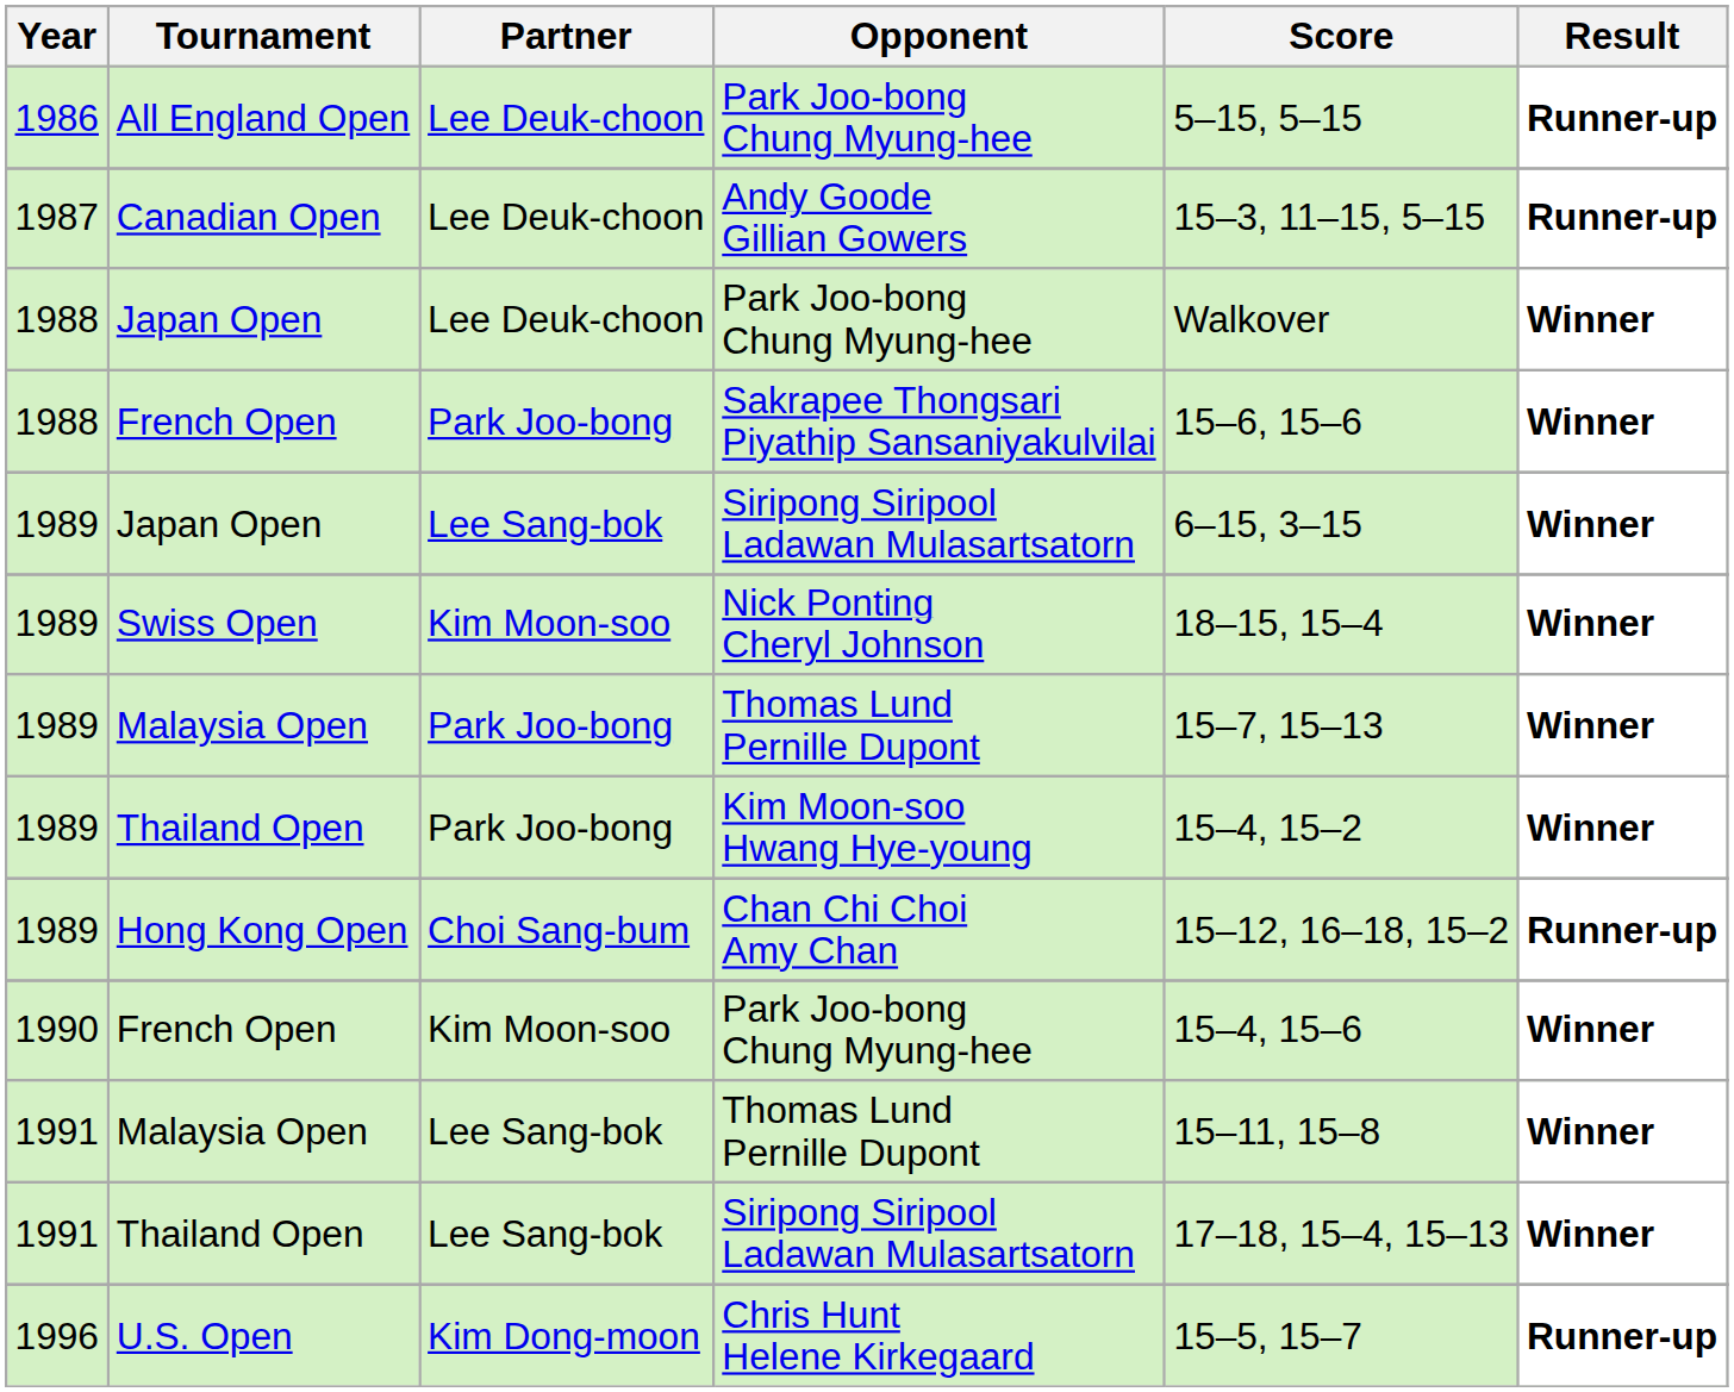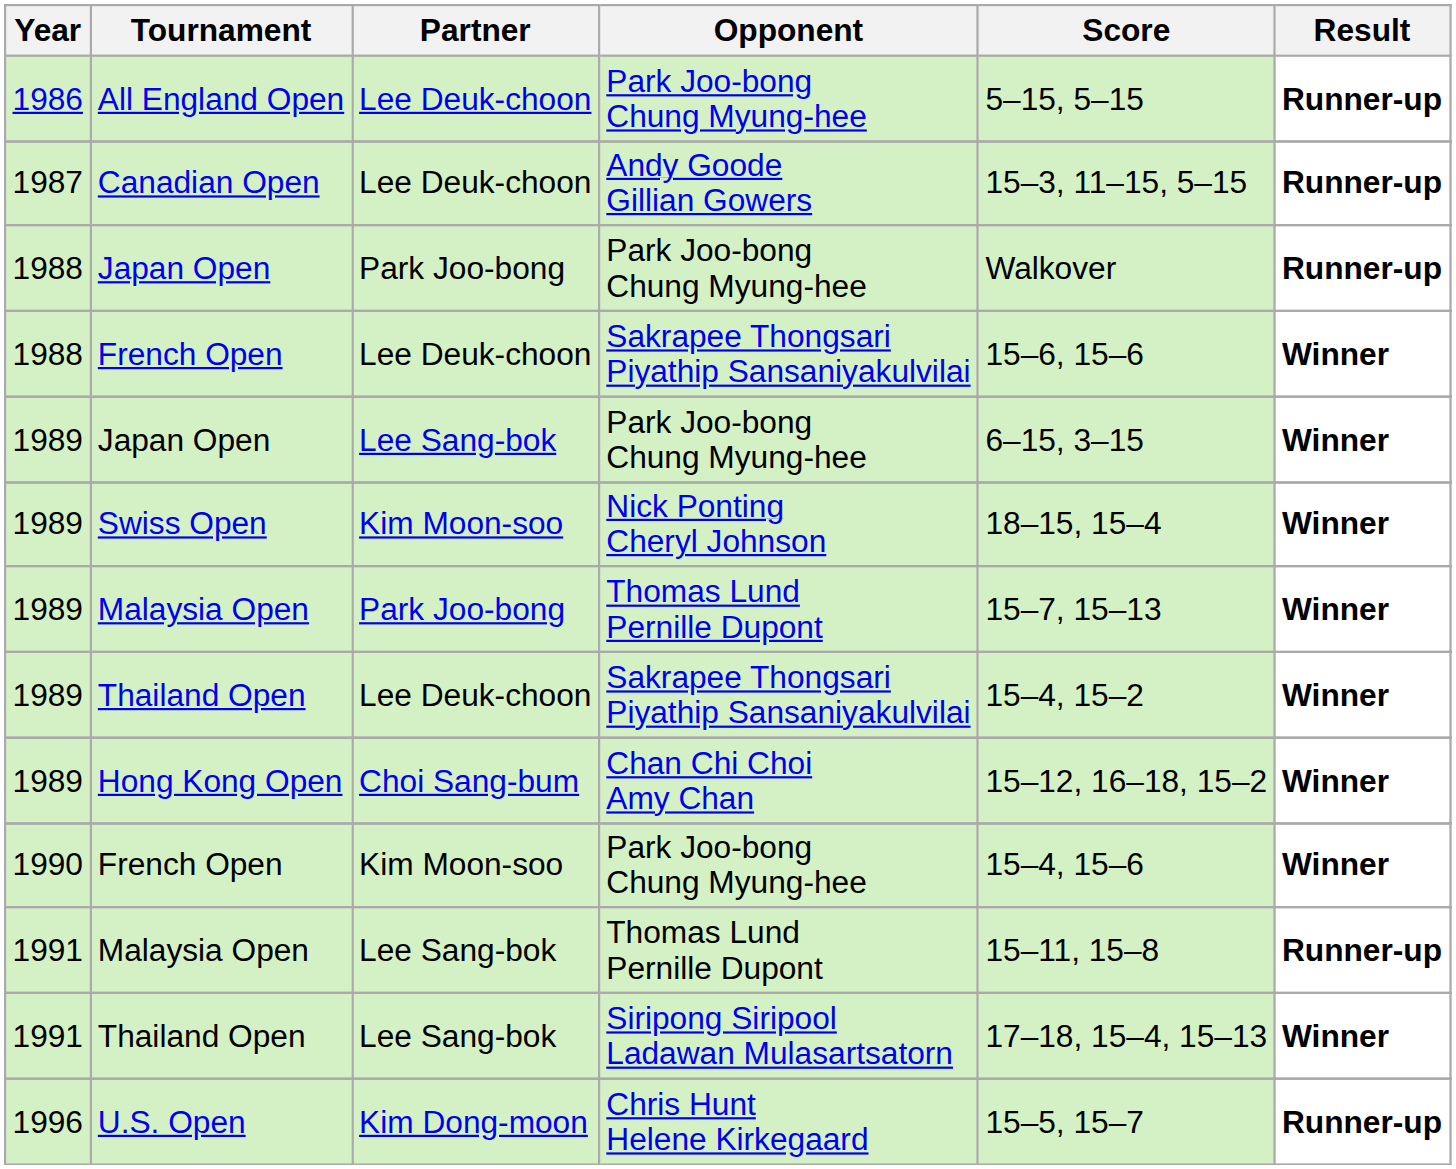1988 / Japan Open | Partner: Lee Deuk-choon -> Park Joo-bong
1988 / Japan Open | Result: Winner -> Runner-up
1988 / French Open | Partner: Park Joo-bong -> Lee Deuk-choon
1989 / Japan Open | Opponent: Siripong Siripool Ladawan Mulasartsatorn -> Park Joo-bong Chung Myung-hee
1989 / Thailand Open | Partner: Park Joo-bong -> Lee Deuk-choon
1989 / Thailand Open | Opponent: Kim Moon-soo Hwang Hye-young -> Sakrapee Thongsari Piyathip Sansaniyakulvilai
Hong Kong Open | Result: Runner-up -> Winner
1991 / Malaysia Open | Result: Winner -> Runner-up
